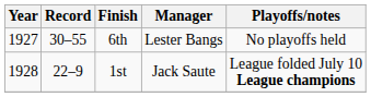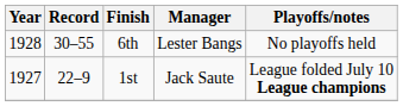6th | Year: 1927 -> 1928
1st | Year: 1928 -> 1927
